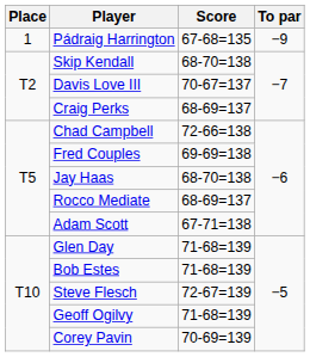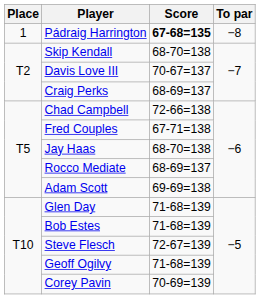Pádraig Harrington | Score: normal -> bold
Pádraig Harrington | To par: −9 -> −8
Fred Couples | Score: 69-69=138 -> 67-71=138
Adam Scott | Score: 67-71=138 -> 69-69=138
